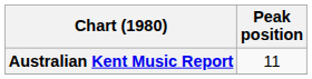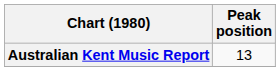Australian Kent Music Report | Peak position: 11 -> 13
